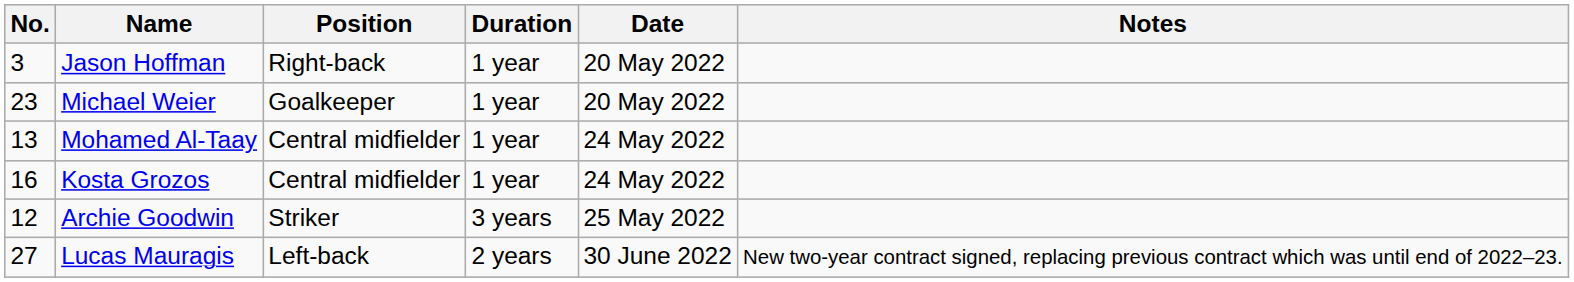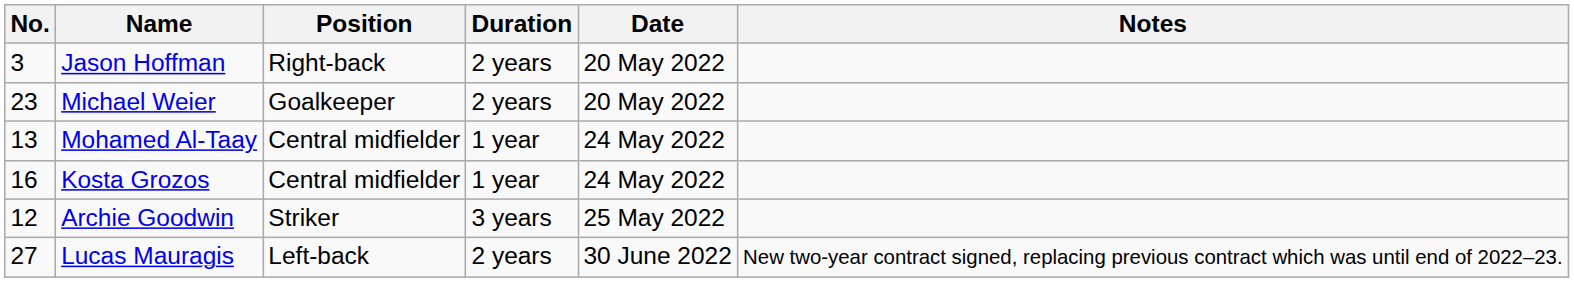Jason Hoffman | Duration: 1 year -> 2 years
Michael Weier | Duration: 1 year -> 2 years
